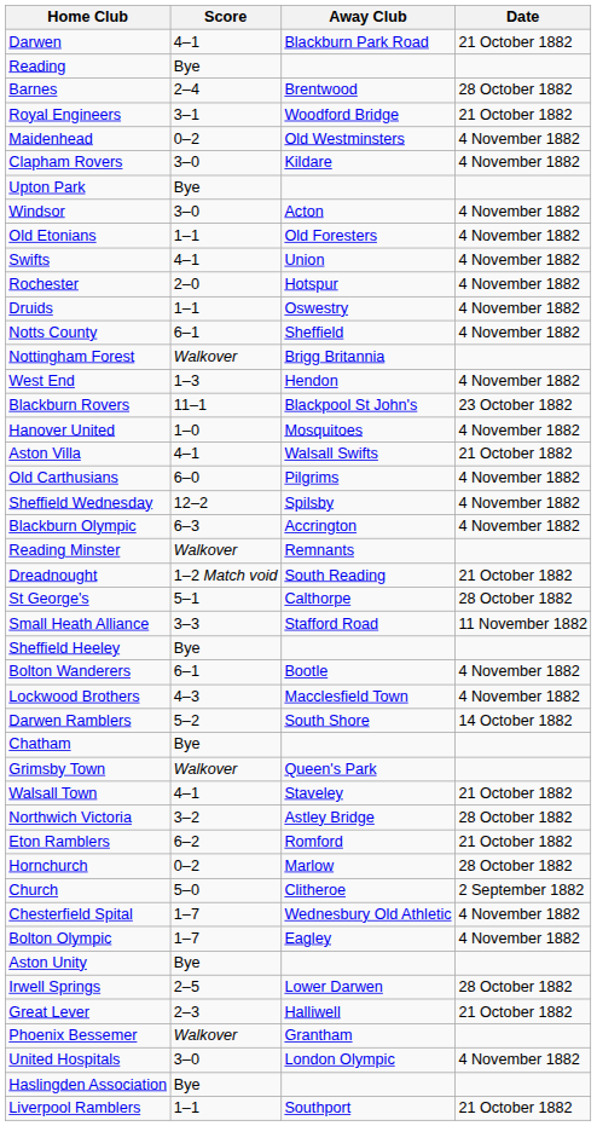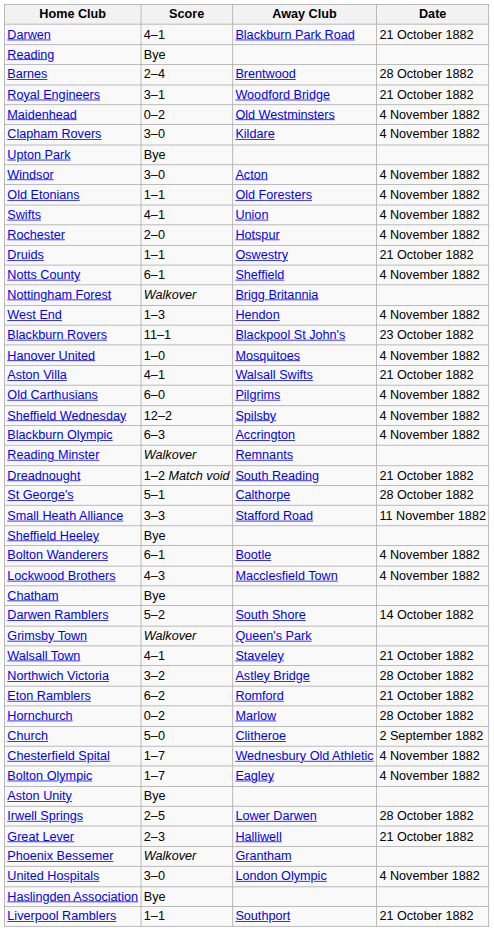Druids | Date: 4 November 1882 -> 21 October 1882
rows swapped: Darwen Ramblers <-> Chatham
